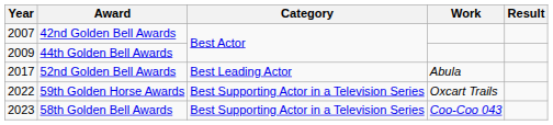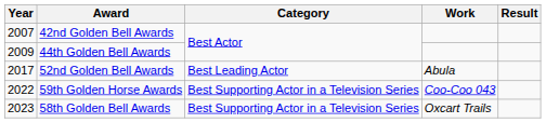59th Golden Horse Awards | Work: Oxcart Trails -> Coo-Coo 043
58th Golden Bell Awards | Work: Coo-Coo 043 -> Oxcart Trails
